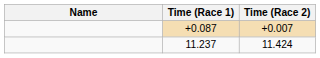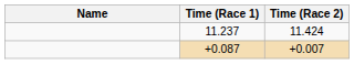rows swapped: 11.237 <-> +0.087
